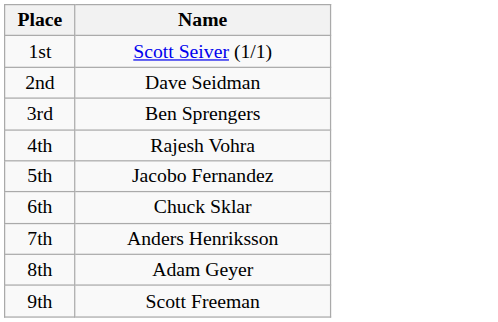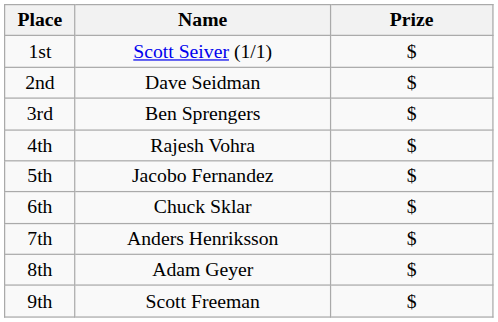+ column: Prize | $ | $ | $ | $ | $ | $ | $ | $ | $
